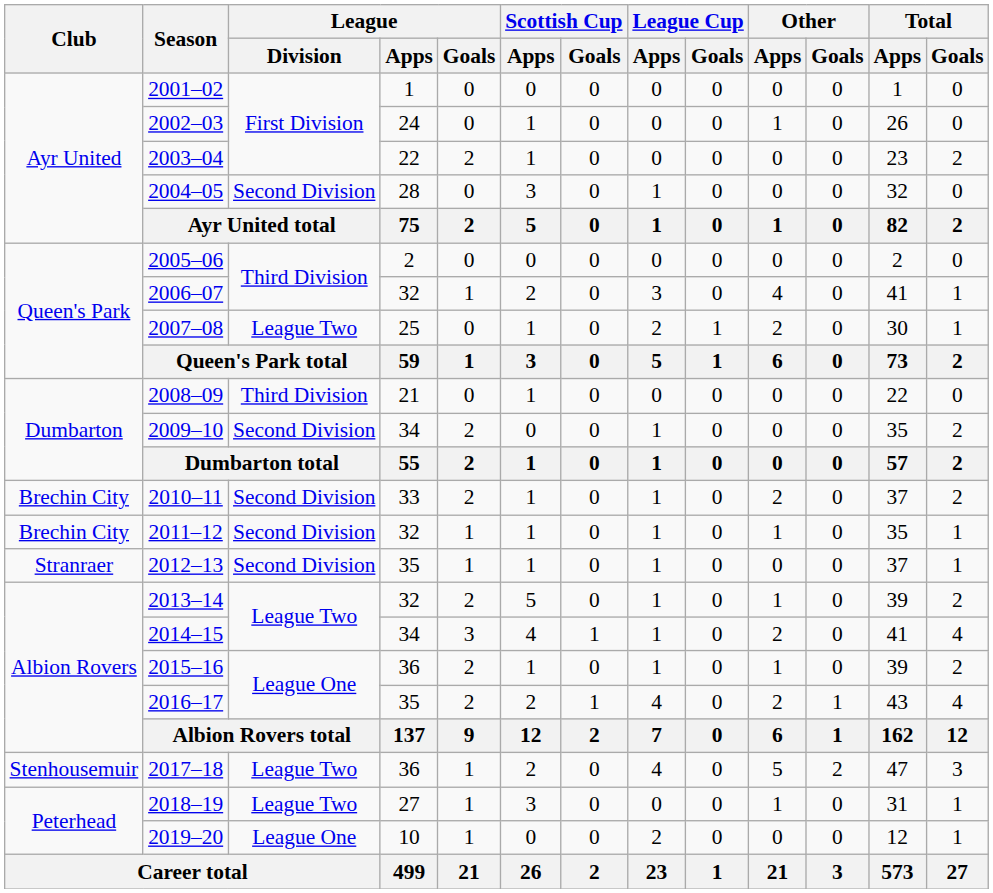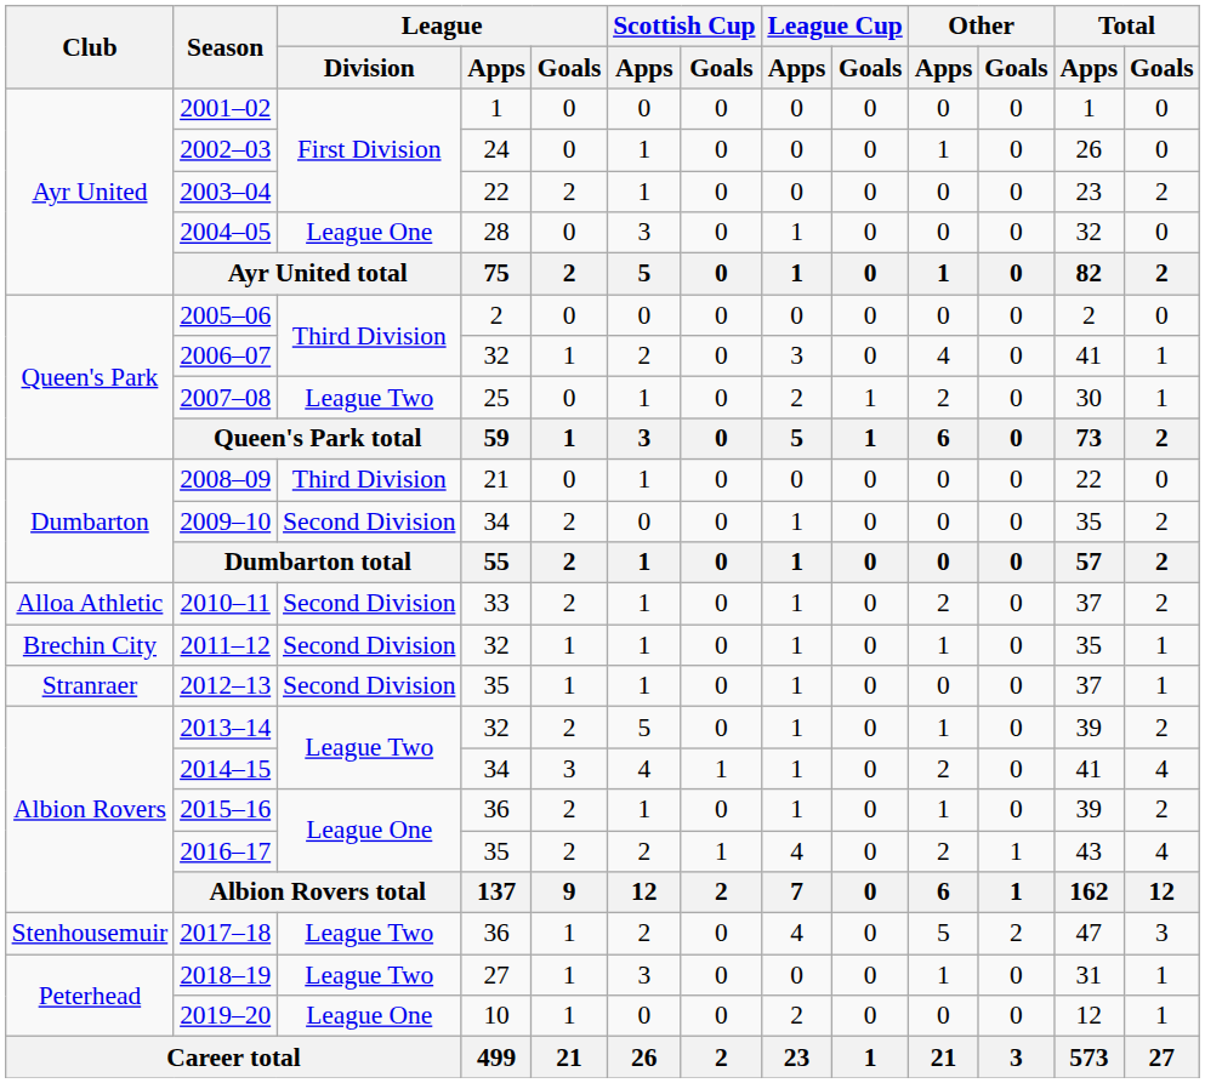2004–05 | League / Division: Second Division -> League One
2010–11 | Club: Brechin City -> Alloa Athletic
